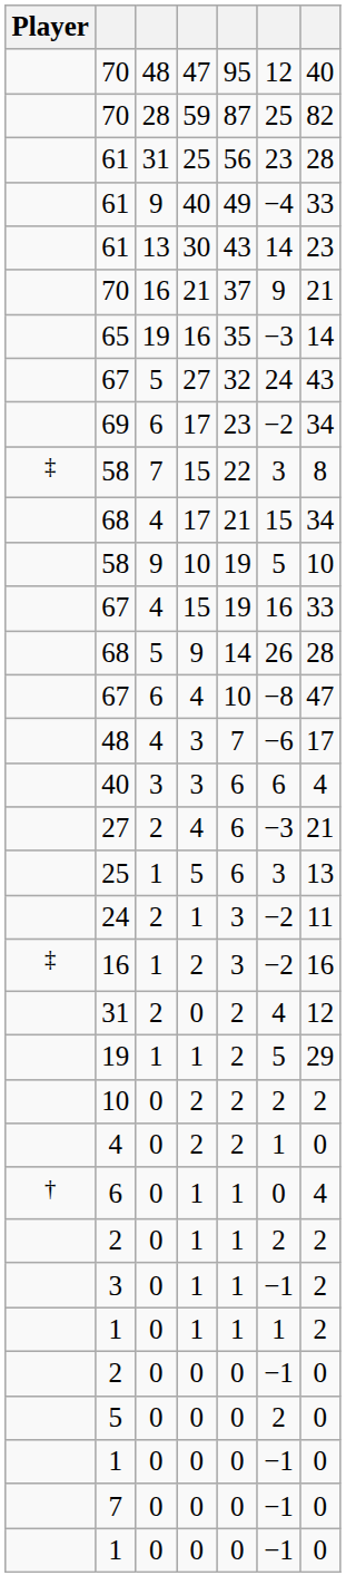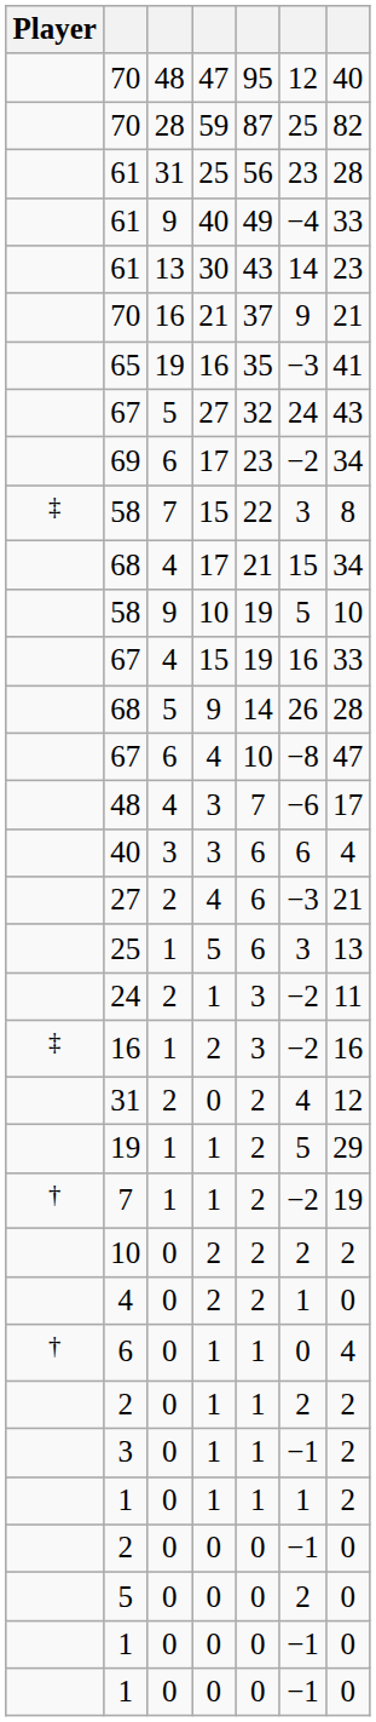65 | column 7: 14 -> 41
+ row: † | 7 | 1 | 1 | 2 | −2 | 19
- row: 7 | 0 | 0 | 0 | −1 | 0
